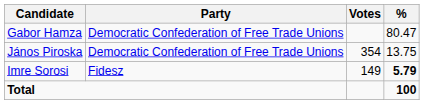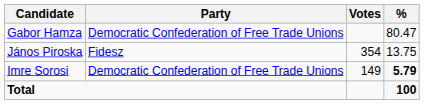János Piroska | Party: Democratic Confederation of Free Trade Unions -> Fidesz
Imre Sorosi | Party: Fidesz -> Democratic Confederation of Free Trade Unions
